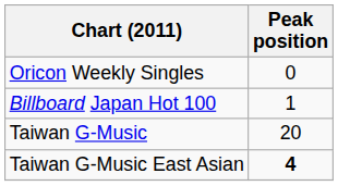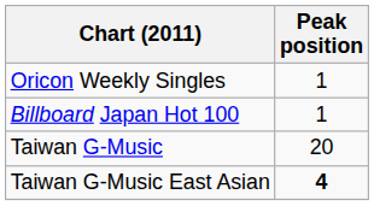Oricon Weekly Singles | Peak position: 0 -> 1
